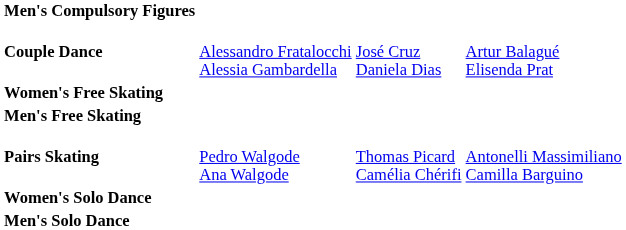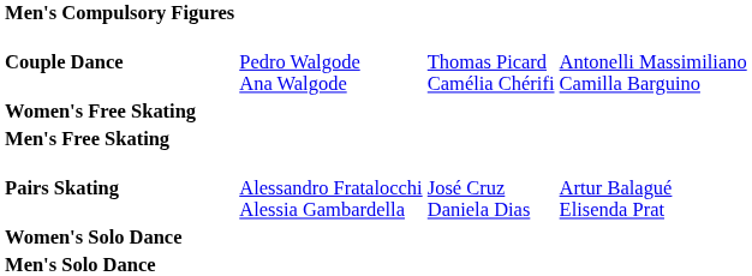Couple Dance | column 2: Alessandro Fratalocchi Alessia Gambardella -> Pedro Walgode Ana Walgode
Couple Dance | column 3: José Cruz Daniela Dias -> Thomas Picard Camélia Chérifi
Couple Dance | column 4: Artur Balagué Elisenda Prat -> Antonelli Massimiliano Camilla Barguino
Pairs Skating | column 2: Pedro Walgode Ana Walgode -> Alessandro Fratalocchi Alessia Gambardella
Pairs Skating | column 3: Thomas Picard Camélia Chérifi -> José Cruz Daniela Dias
Pairs Skating | column 4: Antonelli Massimiliano Camilla Barguino -> Artur Balagué Elisenda Prat
